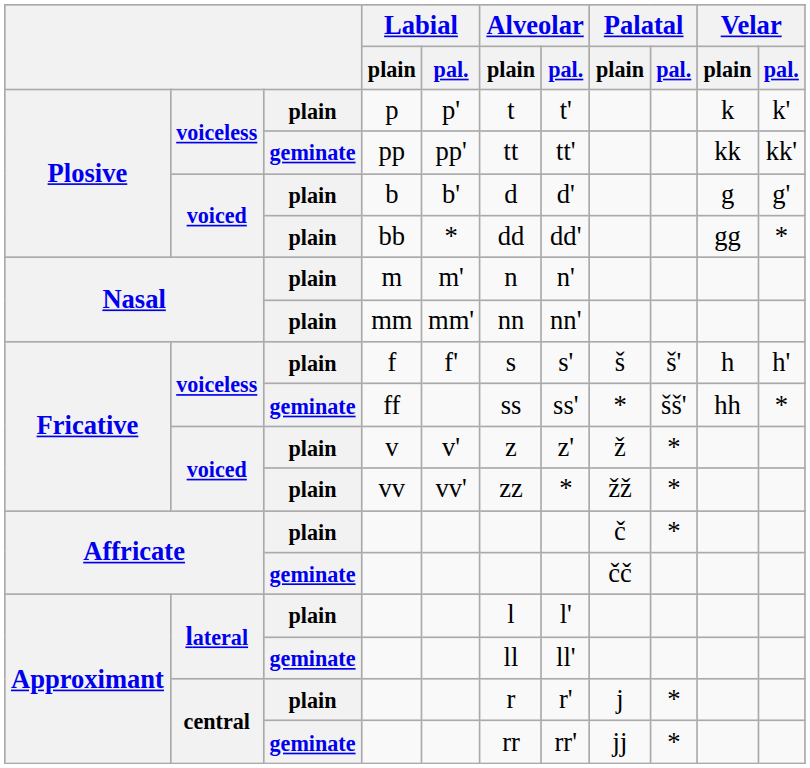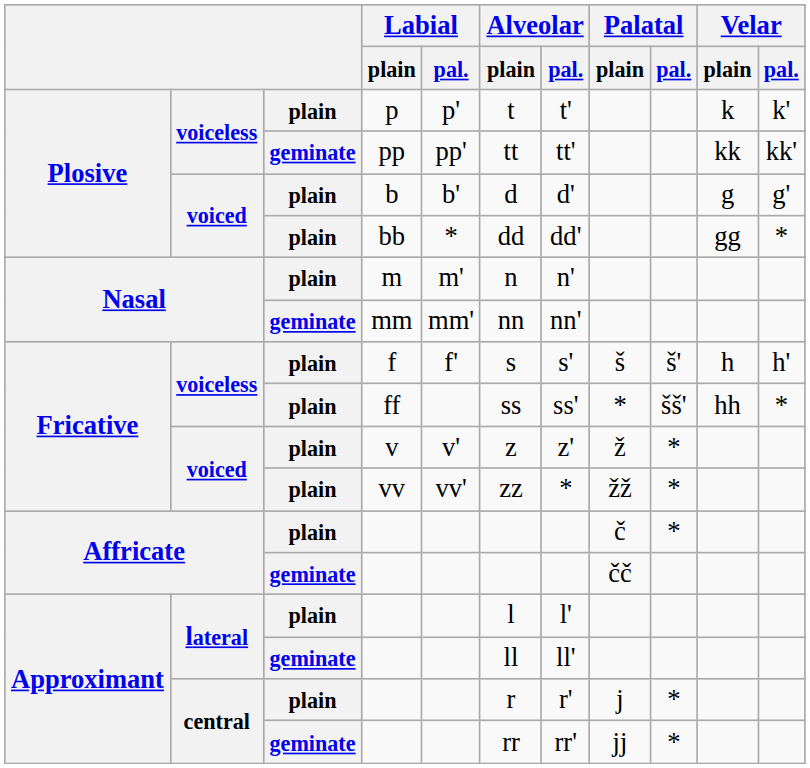mm | column 3: plain -> geminate
ff | column 3: geminate -> plain
